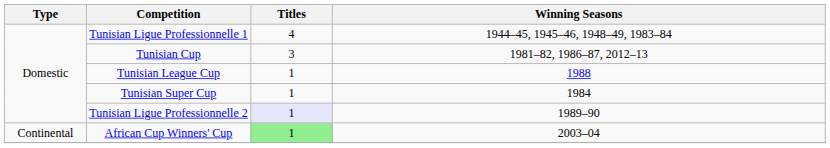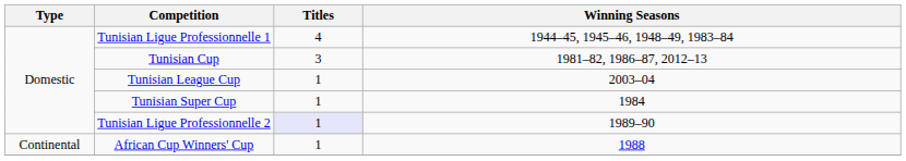Tunisian League Cup | Winning Seasons: 1988 -> 2003–04
African Cup Winners' Cup | Titles: lightgreen background -> no background
African Cup Winners' Cup | Winning Seasons: 2003–04 -> 1988
